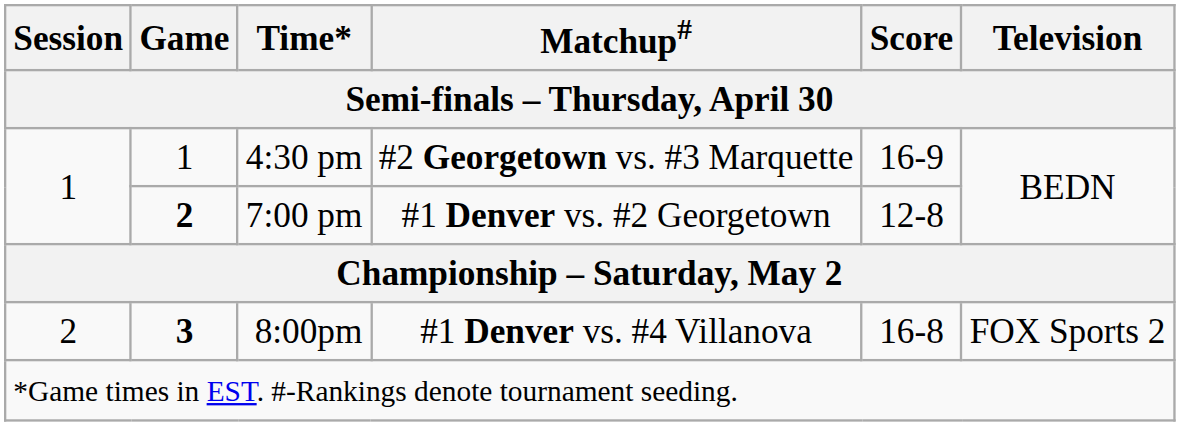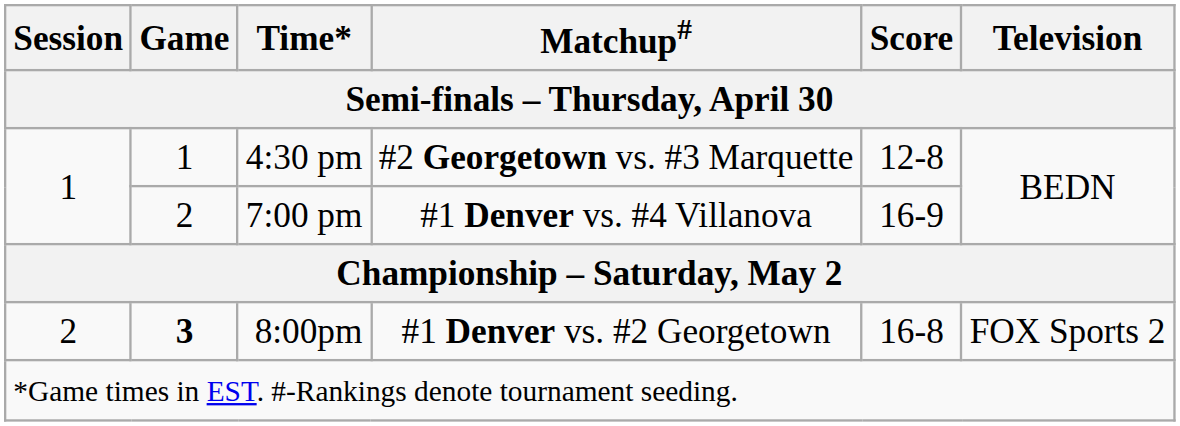4:30 pm | Score: 16-9 -> 12-8
7:00 pm | Game: bold -> normal
7:00 pm | Matchup#: #1 Denver vs. #2 Georgetown -> #1 Denver vs. #4 Villanova
7:00 pm | Score: 12-8 -> 16-9
8:00pm | Matchup#: #1 Denver vs. #4 Villanova -> #1 Denver vs. #2 Georgetown
